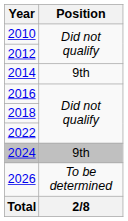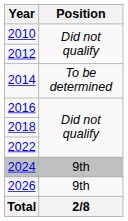2014 | Position: 9th -> To be determined
2026 | Position: To be determined -> 9th
